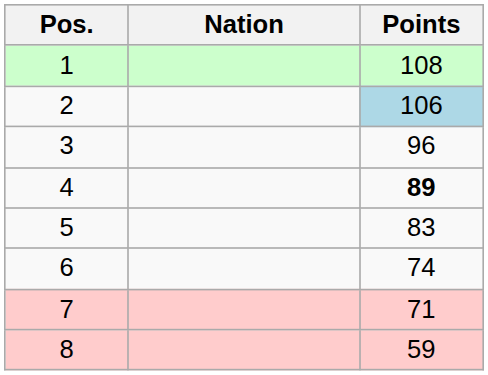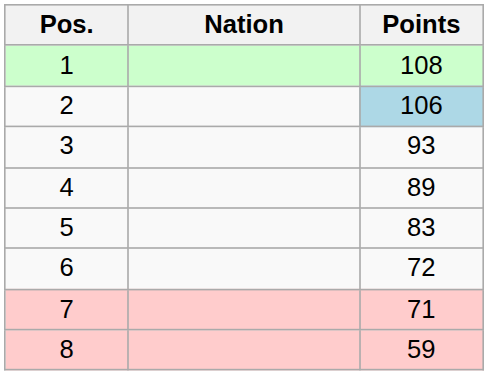3 | Points: 96 -> 93
4 | Points: bold -> normal
6 | Points: 74 -> 72
